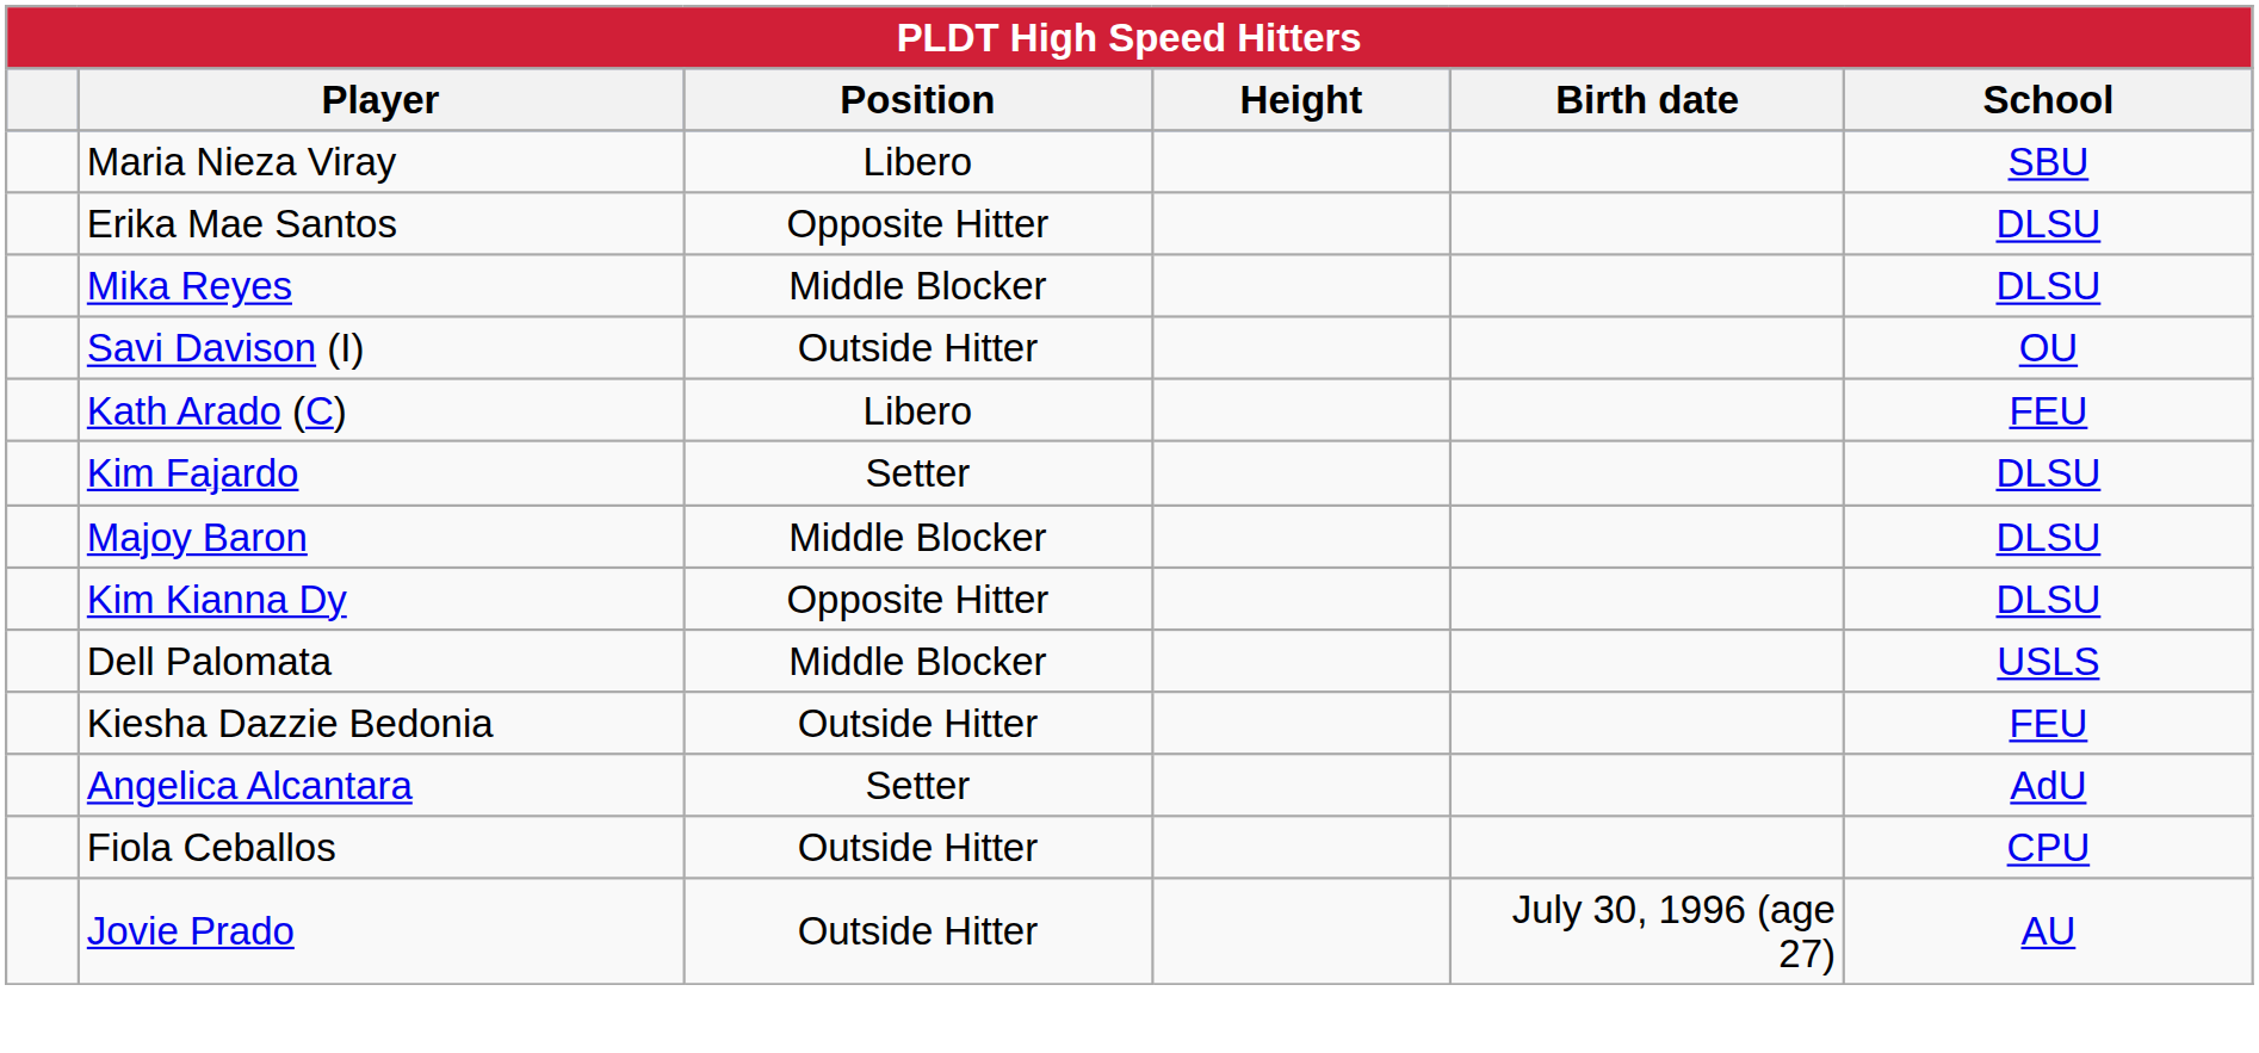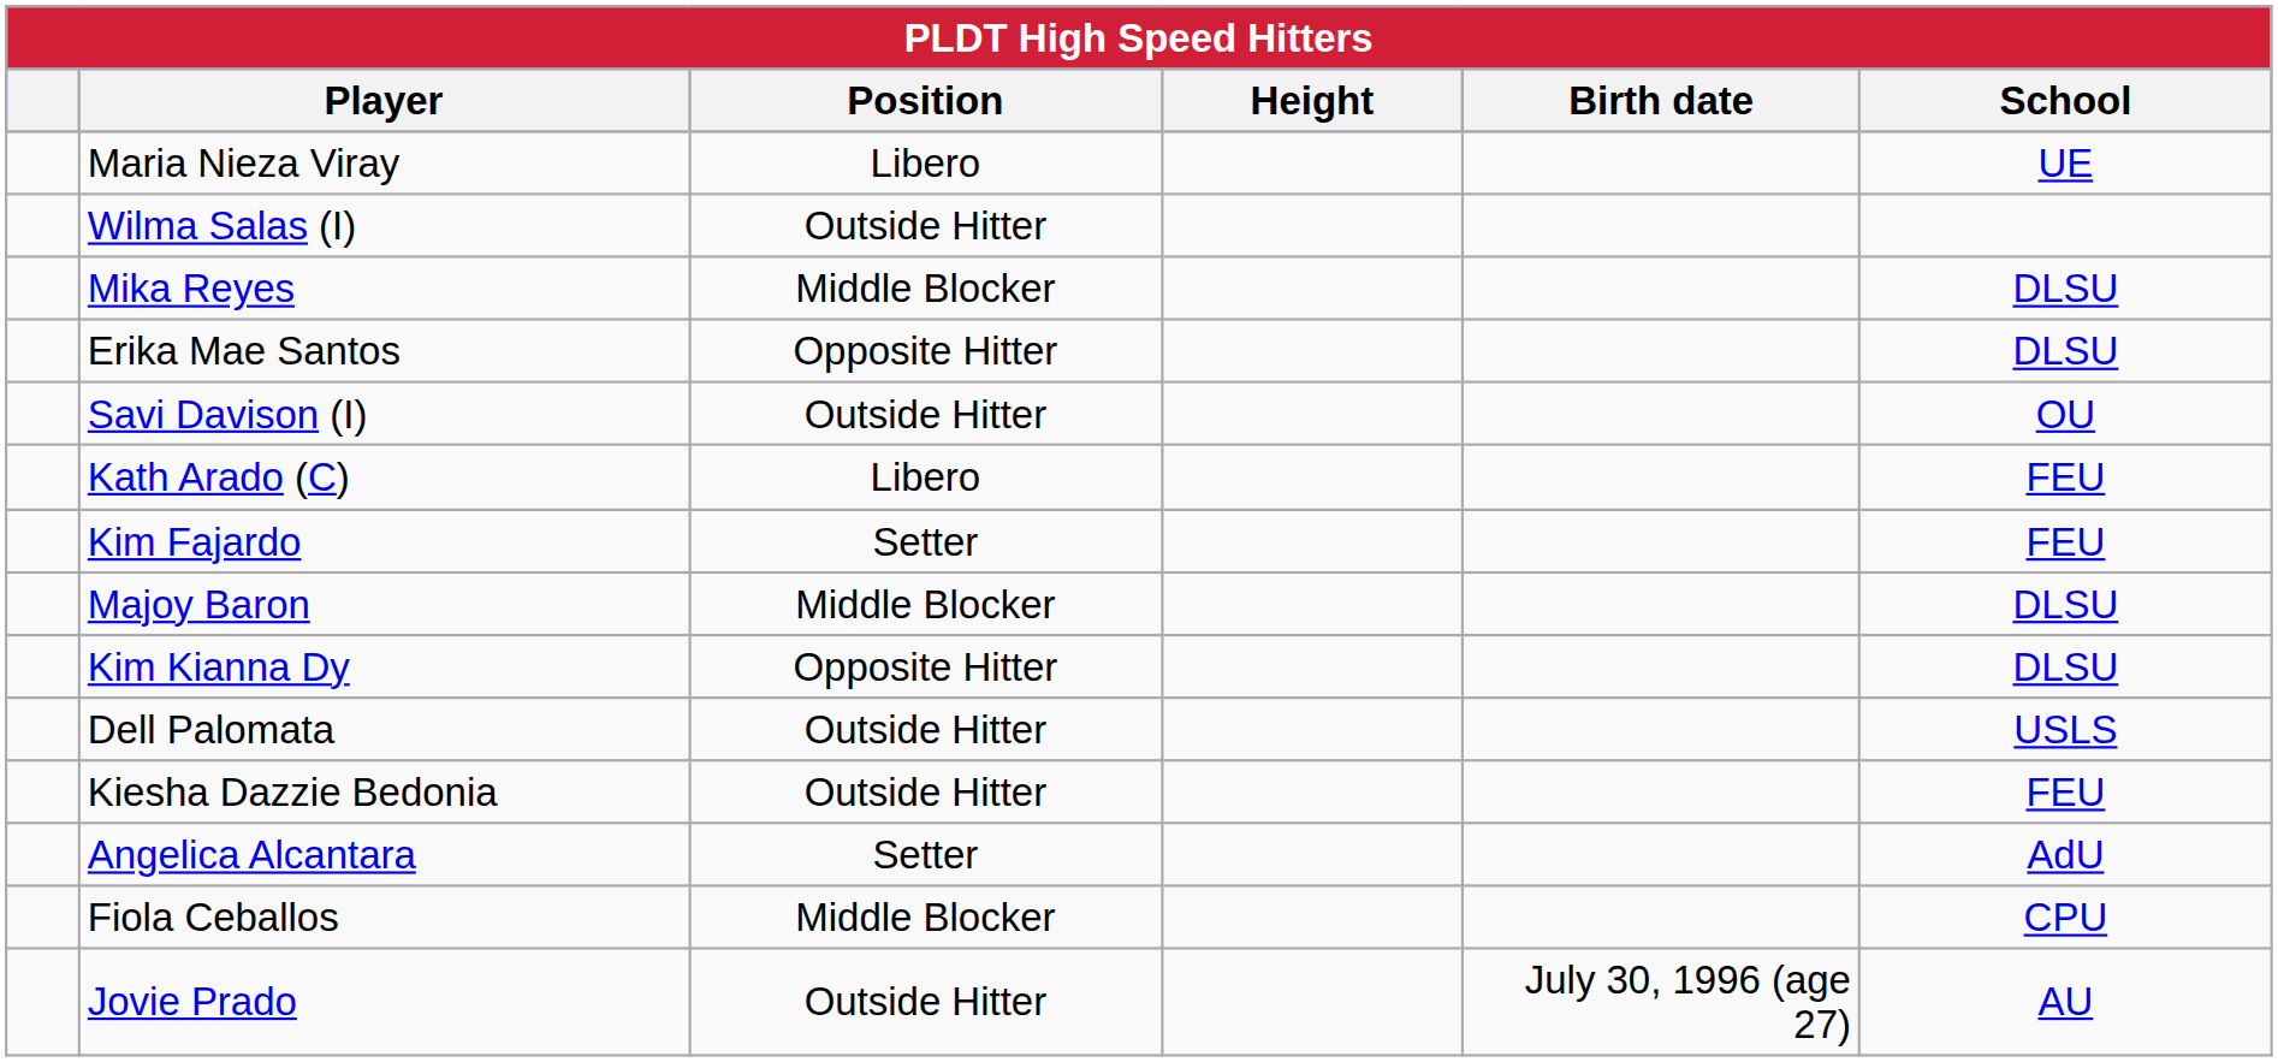Maria Nieza Viray | School: SBU -> UE
+ row: Wilma Salas (I) | Outside Hitter
rows swapped: Mika Reyes <-> Erika Mae Santos
Kim Fajardo | School: DLSU -> FEU
Dell Palomata | Position: Middle Blocker -> Outside Hitter
Fiola Ceballos | Position: Outside Hitter -> Middle Blocker
